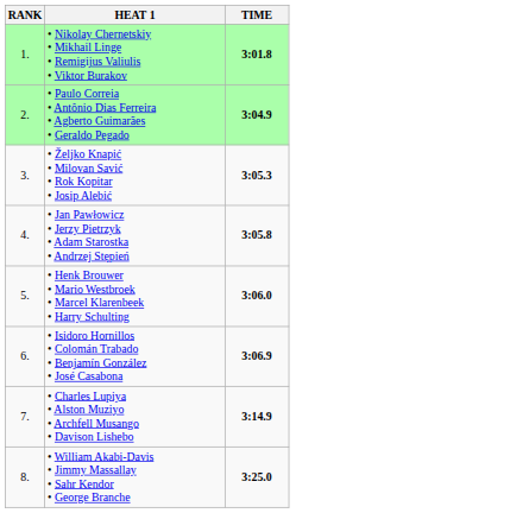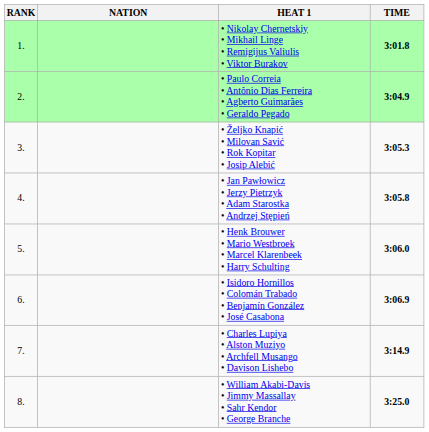+ column: NATION
